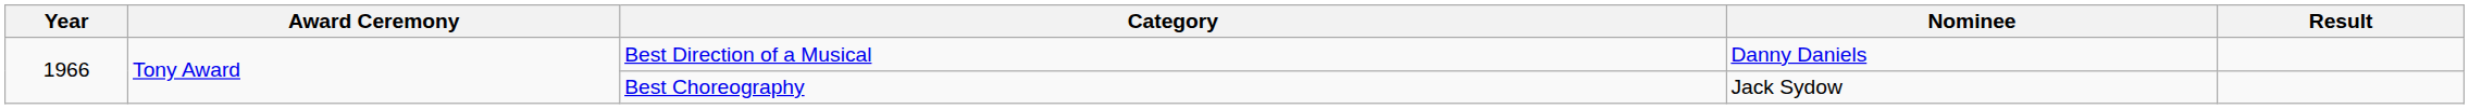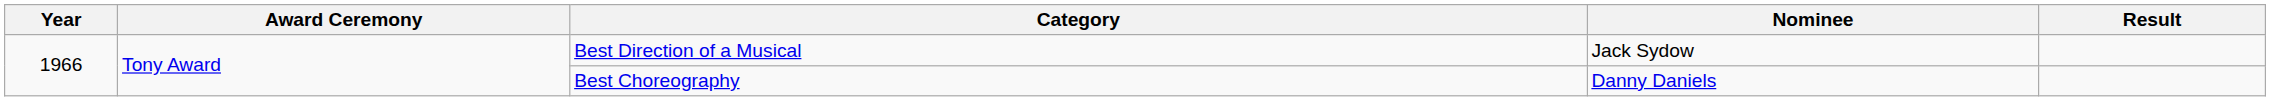Best Direction of a Musical | Nominee: Danny Daniels -> Jack Sydow
Best Choreography | Nominee: Jack Sydow -> Danny Daniels
